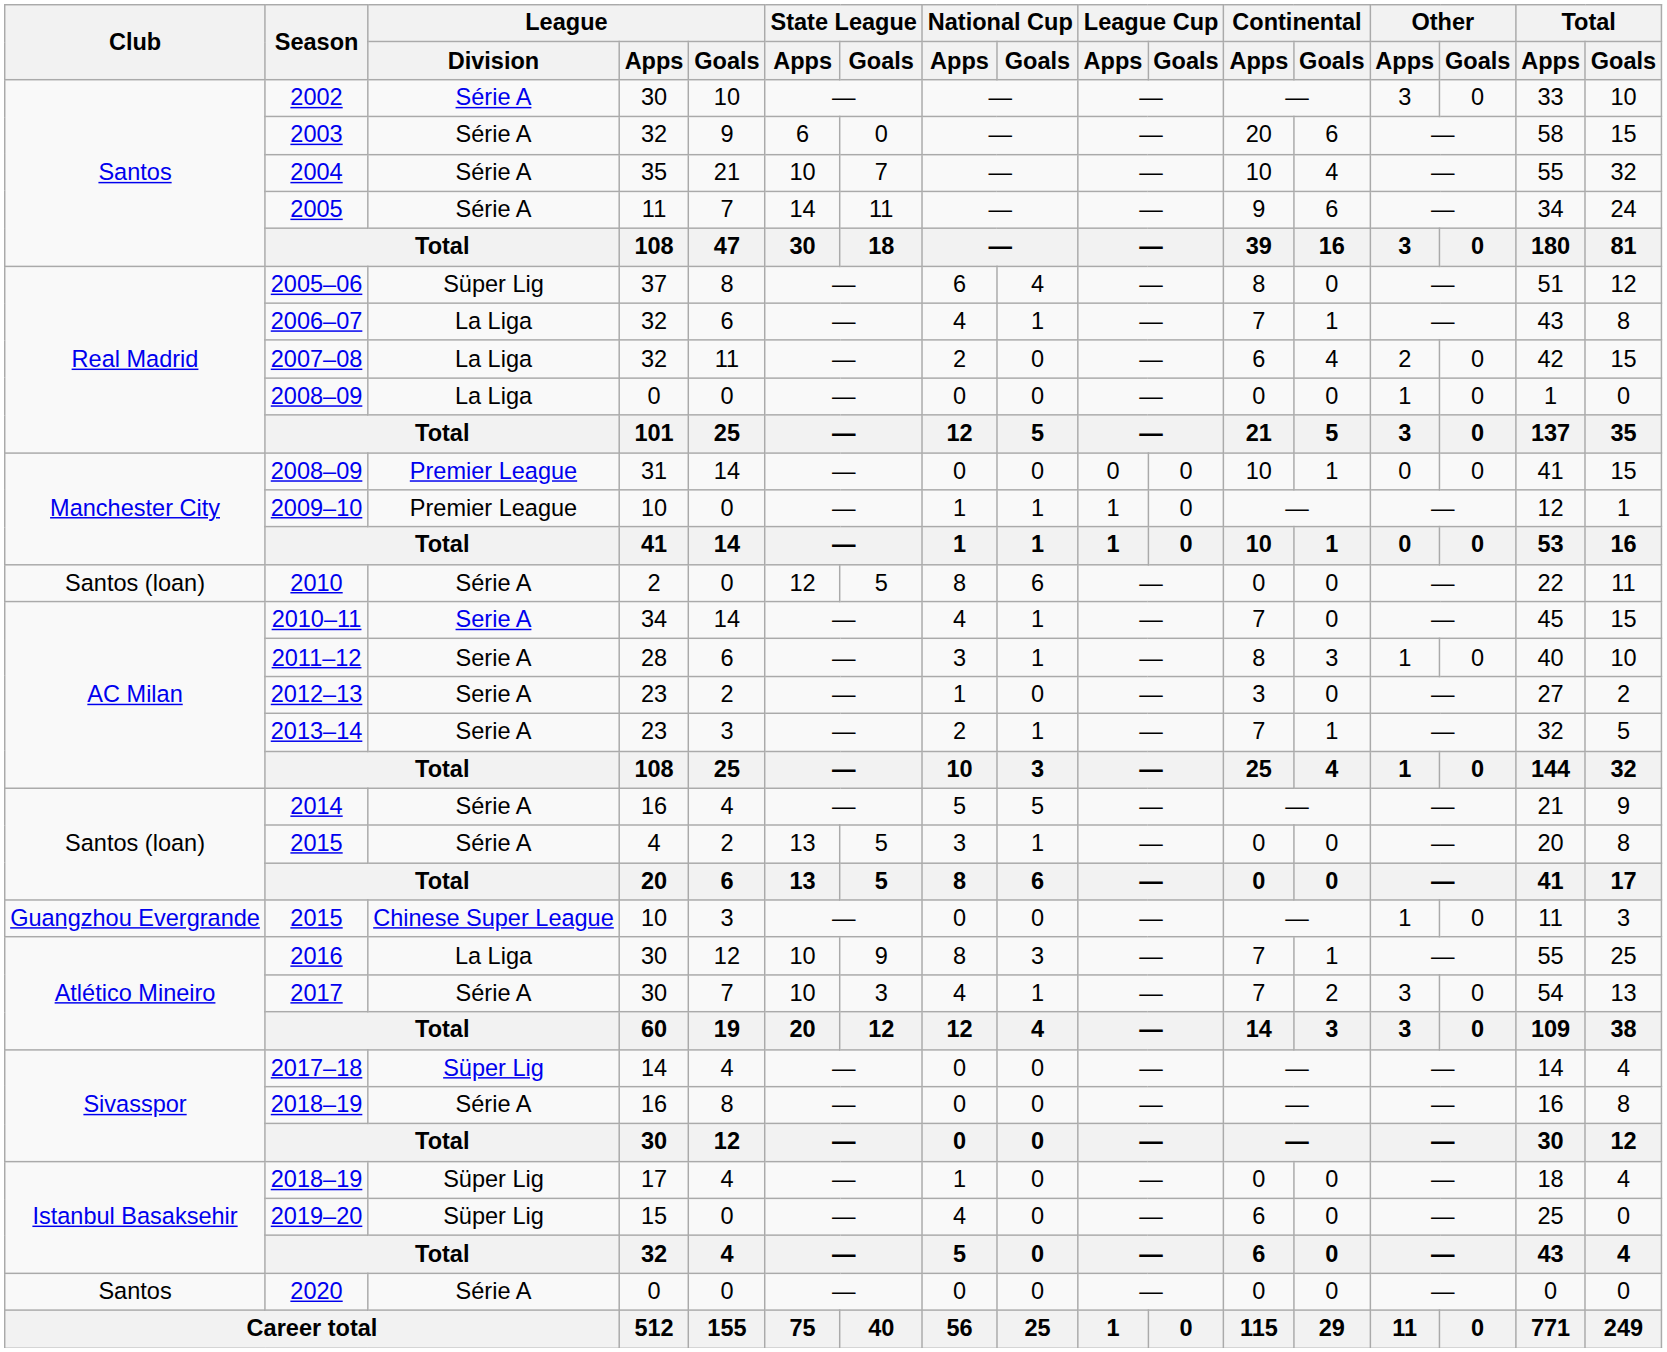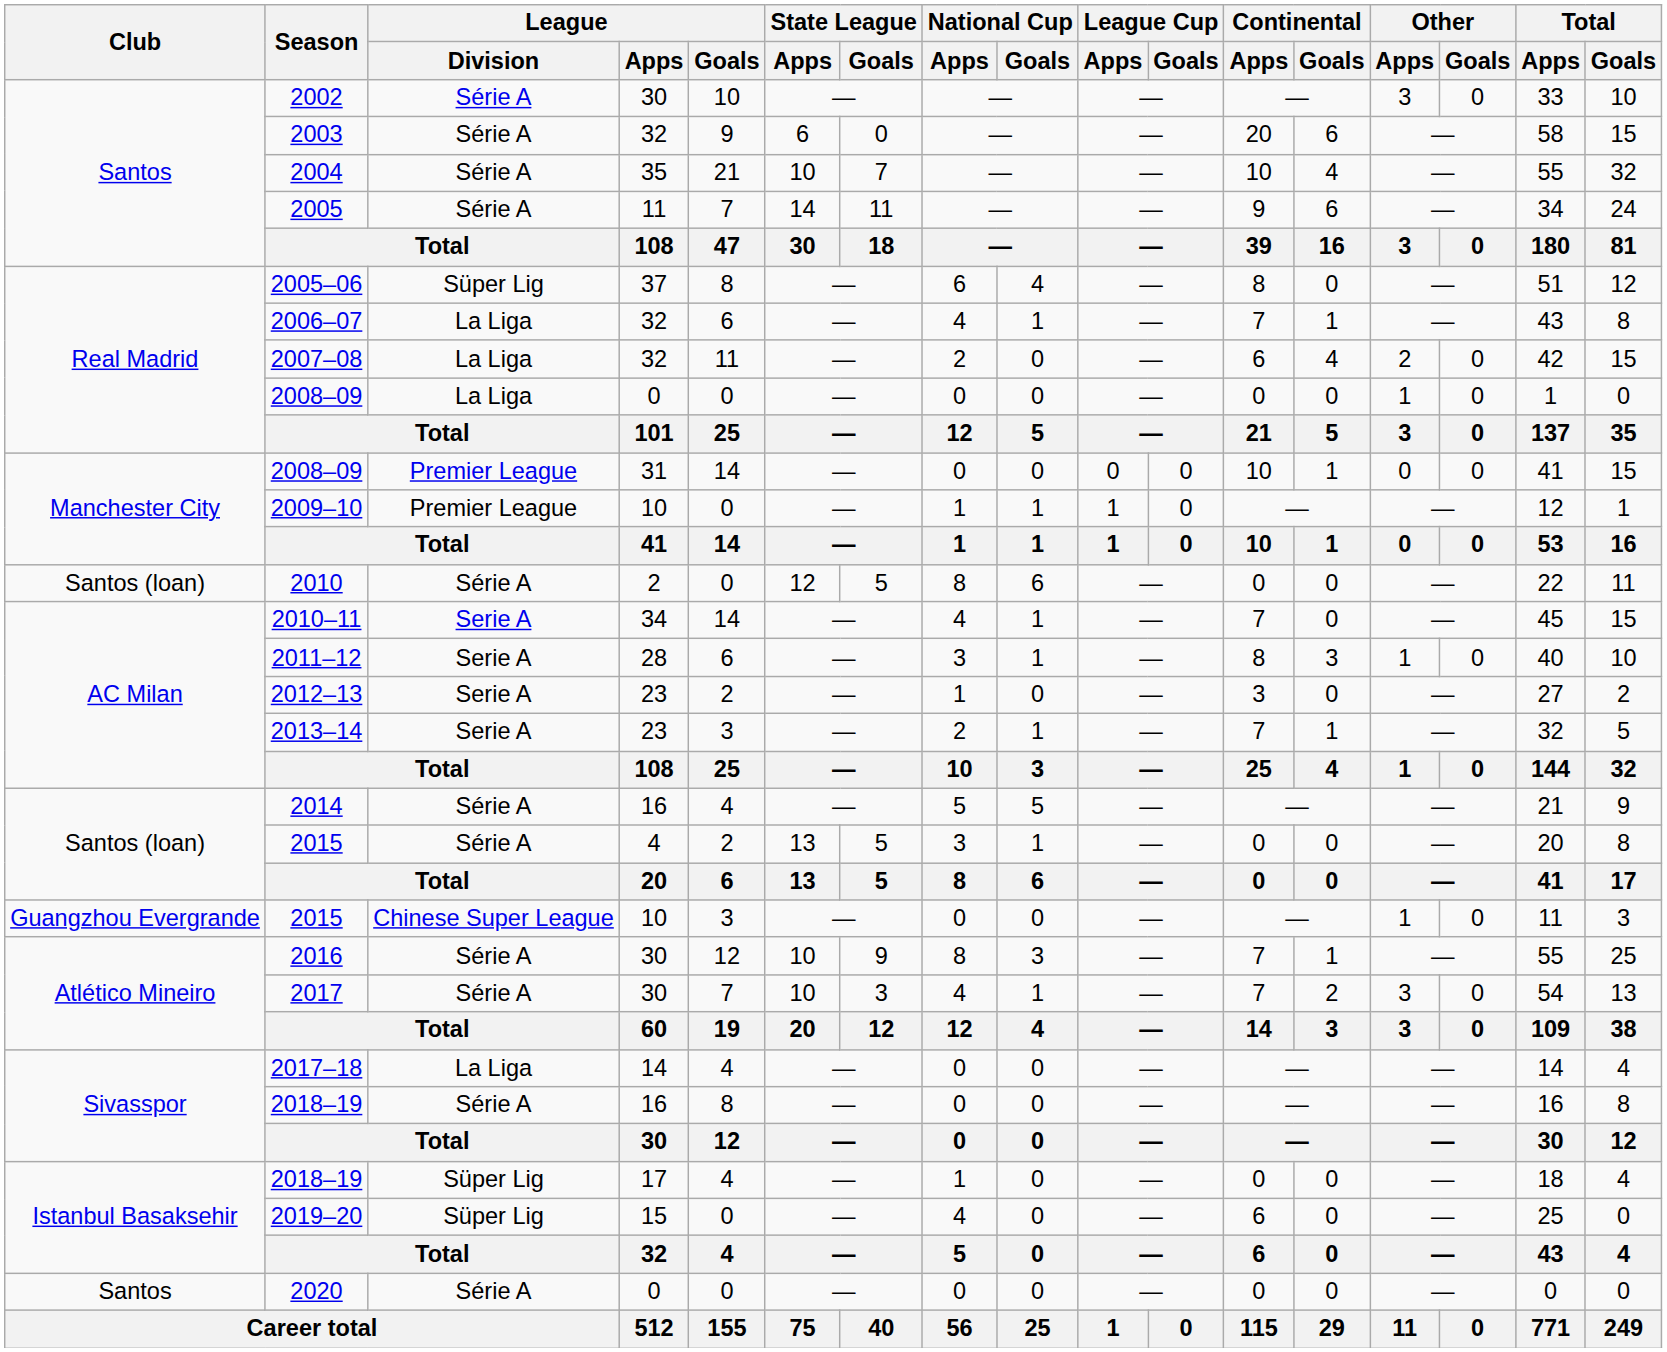2016 | League / Division: La Liga -> Série A
2017–18 | League / Division: Süper Lig -> La Liga
